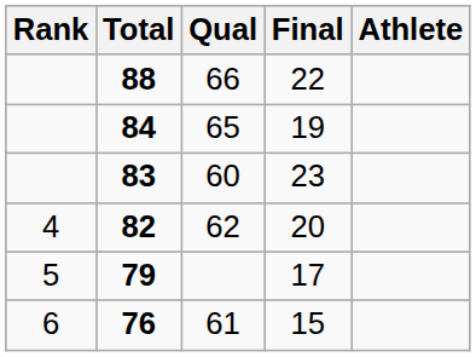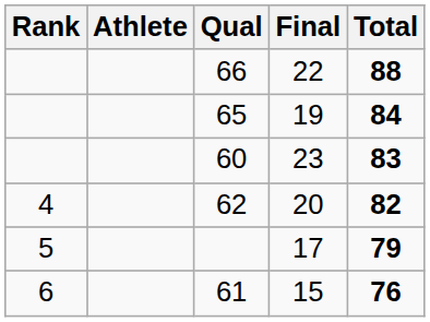columns swapped: Athlete <-> Total
